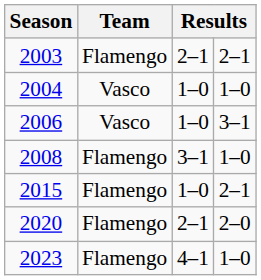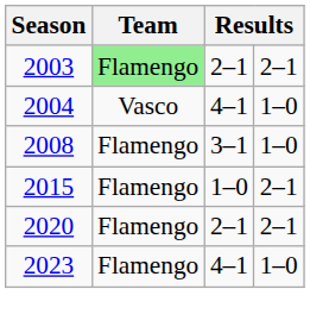2003 | Team: no background -> lightgreen background
2004 | column 3: 1–0 -> 4–1
- row: 2006 | Vasco | 1–0 | 3–1
2020 | column 4: 2–0 -> 2–1
